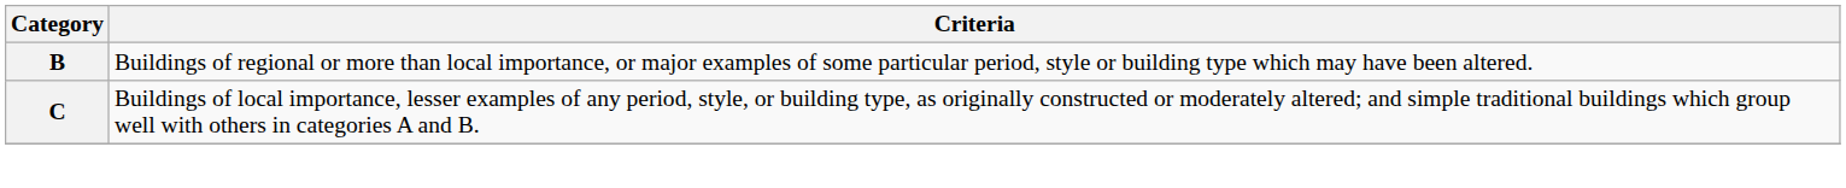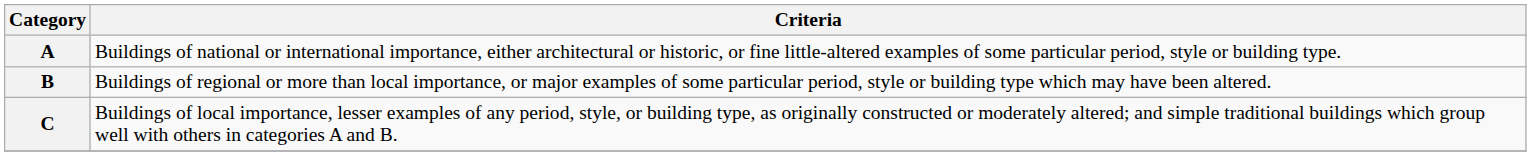+ row: A | Buildings of national or international importance, either architectural or historic, or fine little-altered examples of some particular period, style or building type.
